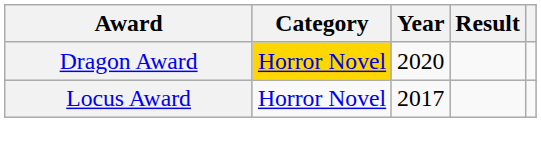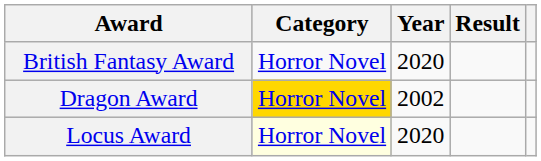+ row: British Fantasy Award | Horror Novel | 2020
Dragon Award | Year: 2020 -> 2002
Locus Award | Category: no background -> lightyellow background
Locus Award | Year: 2017 -> 2020
